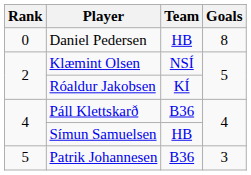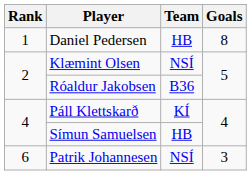Daniel Pedersen | Rank: 0 -> 1
Róaldur Jakobsen | Team: KÍ -> B36
Páll Klettskarð | Team: B36 -> KÍ
Patrik Johannesen | Rank: 5 -> 6
Patrik Johannesen | Team: B36 -> NSÍ
